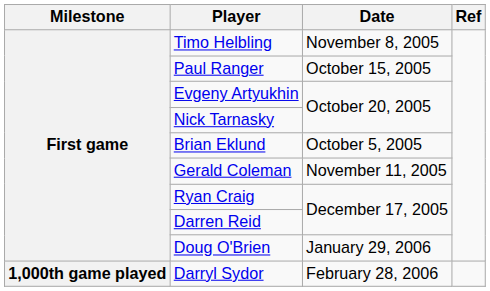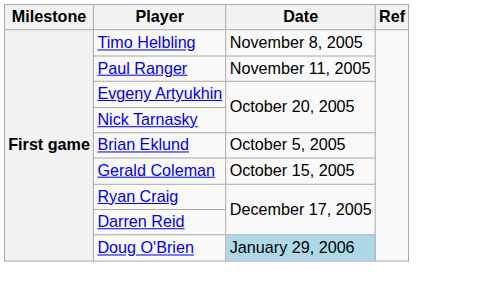Paul Ranger | Date: October 15, 2005 -> November 11, 2005
Gerald Coleman | Date: November 11, 2005 -> October 15, 2005
Doug O'Brien | Date: no background -> lightblue background
- row: 1,000th game played | Darryl Sydor | February 28, 2006
